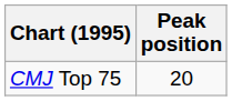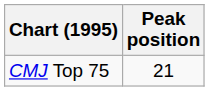CMJ Top 75 | Peak position: 20 -> 21
